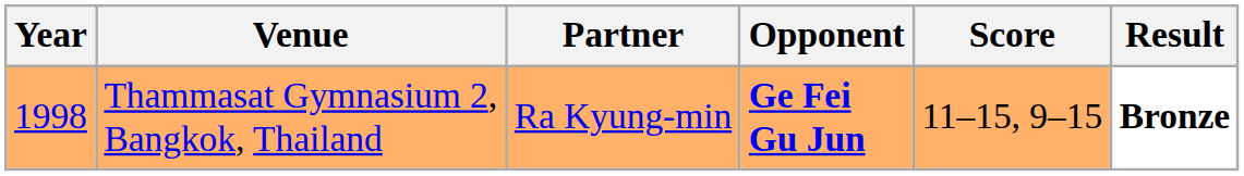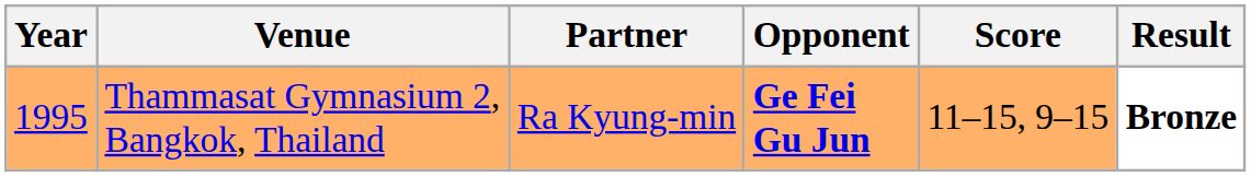Thammasat Gymnasium 2, Bangkok, Thailand | Year: 1998 -> 1995
